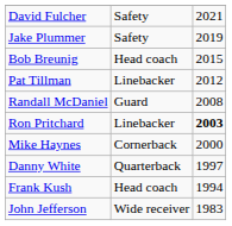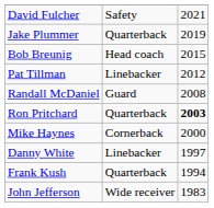Jake Plummer | column 2: Safety -> Quarterback
Ron Pritchard | column 2: Linebacker -> Quarterback
Danny White | column 2: Quarterback -> Linebacker
Frank Kush | column 2: Head coach -> Quarterback
